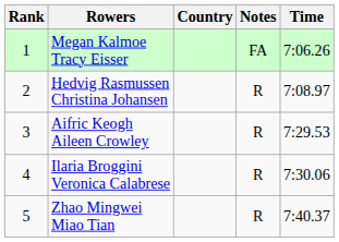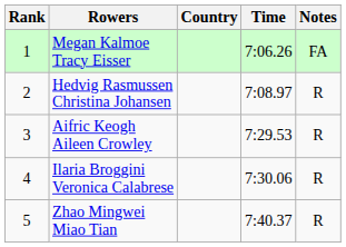columns swapped: Time <-> Notes
